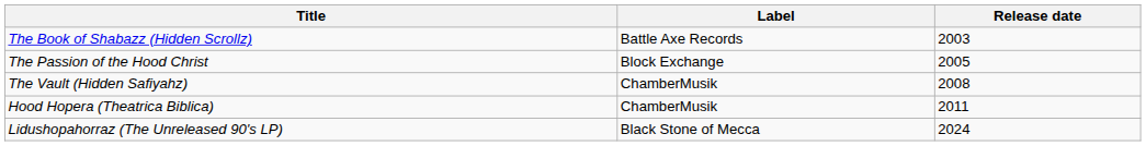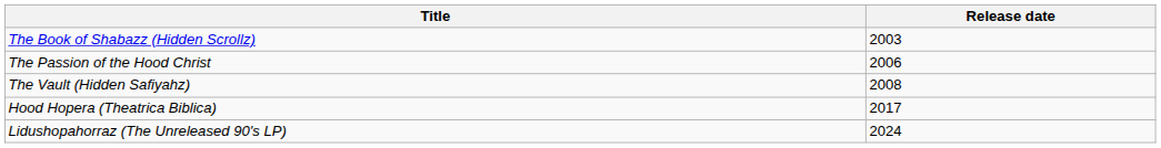- column: Label | Battle Axe Records | Block Exchange | ChamberMusik | ChamberMusik | Black Stone of Mecca
The Passion of the Hood Christ | Release date: 2005 -> 2006
Hood Hopera (Theatrica Biblica) | Release date: 2011 -> 2017
